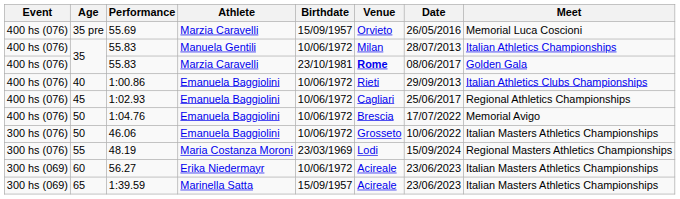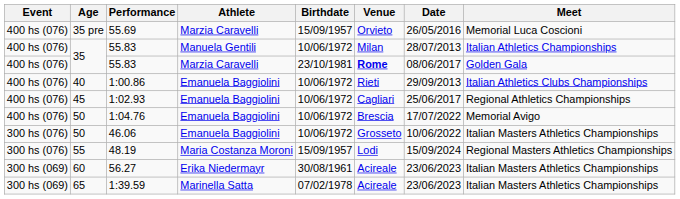48.19 | Birthdate: 23/03/1969 -> 15/09/1957
56.27 | Birthdate: 10/06/1972 -> 30/08/1961
1:39.59 | Birthdate: 15/09/1957 -> 07/02/1978
